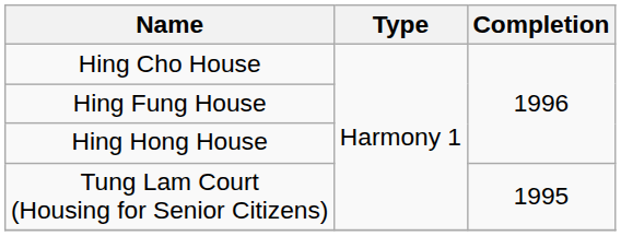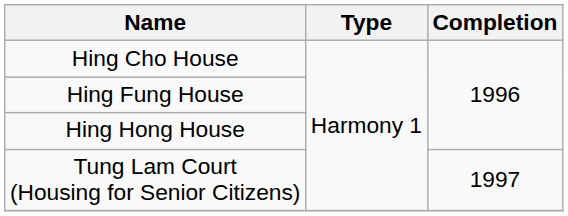Tung Lam Court (Housing for Senior Citizens) | Completion: 1995 -> 1997
